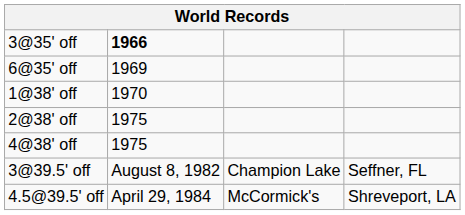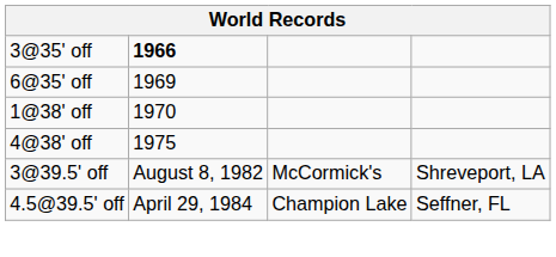- row: 2@38' off | 1975
3@39.5' off | column 3: Champion Lake -> McCormick's
3@39.5' off | column 4: Seffner, FL -> Shreveport, LA
4.5@39.5' off | column 3: McCormick's -> Champion Lake
4.5@39.5' off | column 4: Shreveport, LA -> Seffner, FL
